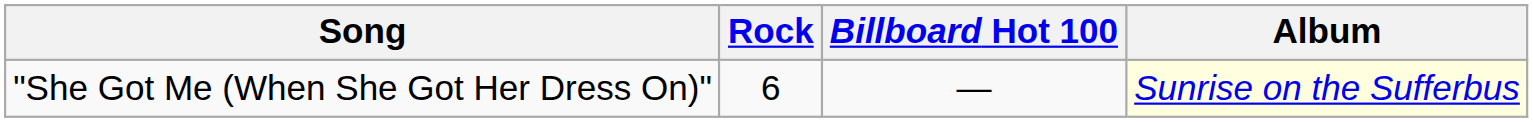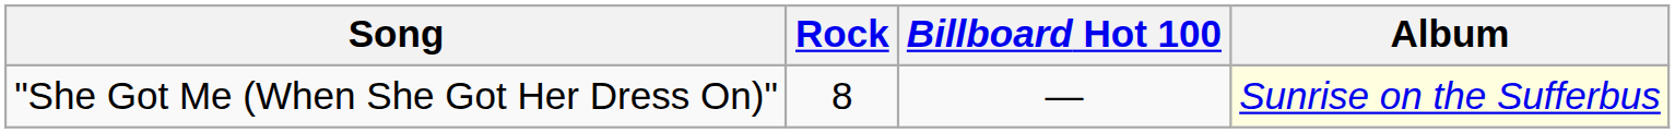"She Got Me (When She Got Her Dress On)" | Rock: 6 -> 8
